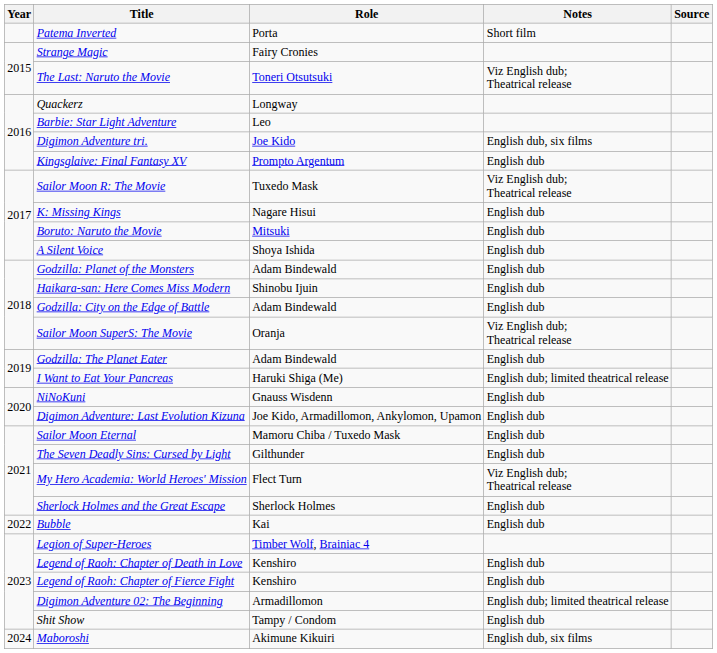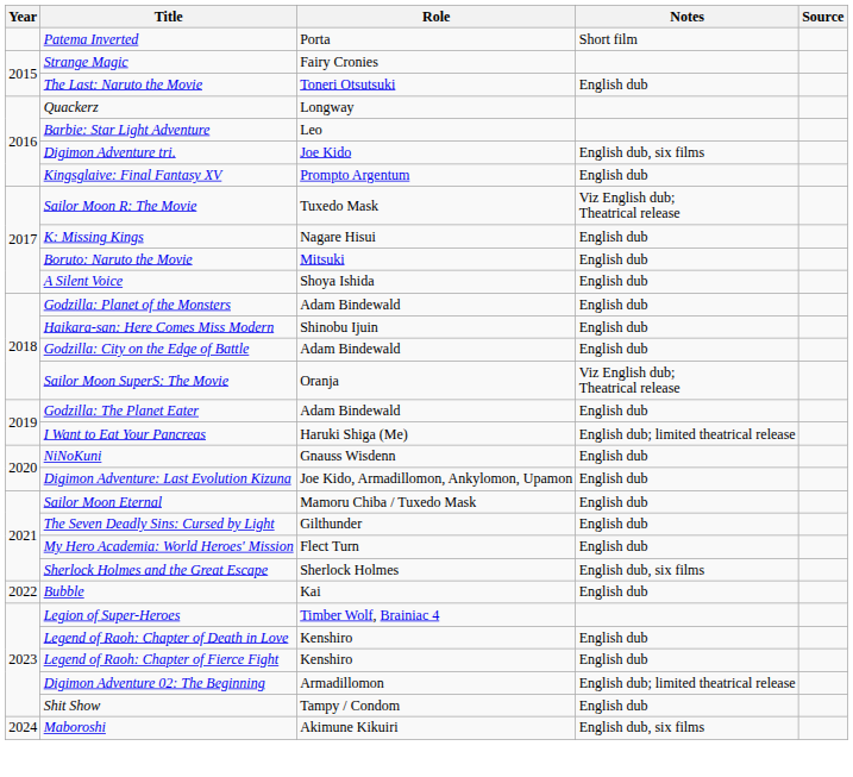The Last: Naruto the Movie | Notes: Viz English dub; Theatrical release -> English dub
My Hero Academia: World Heroes' Mission | Notes: Viz English dub; Theatrical release -> English dub
Sherlock Holmes and the Great Escape | Notes: English dub -> English dub, six films
